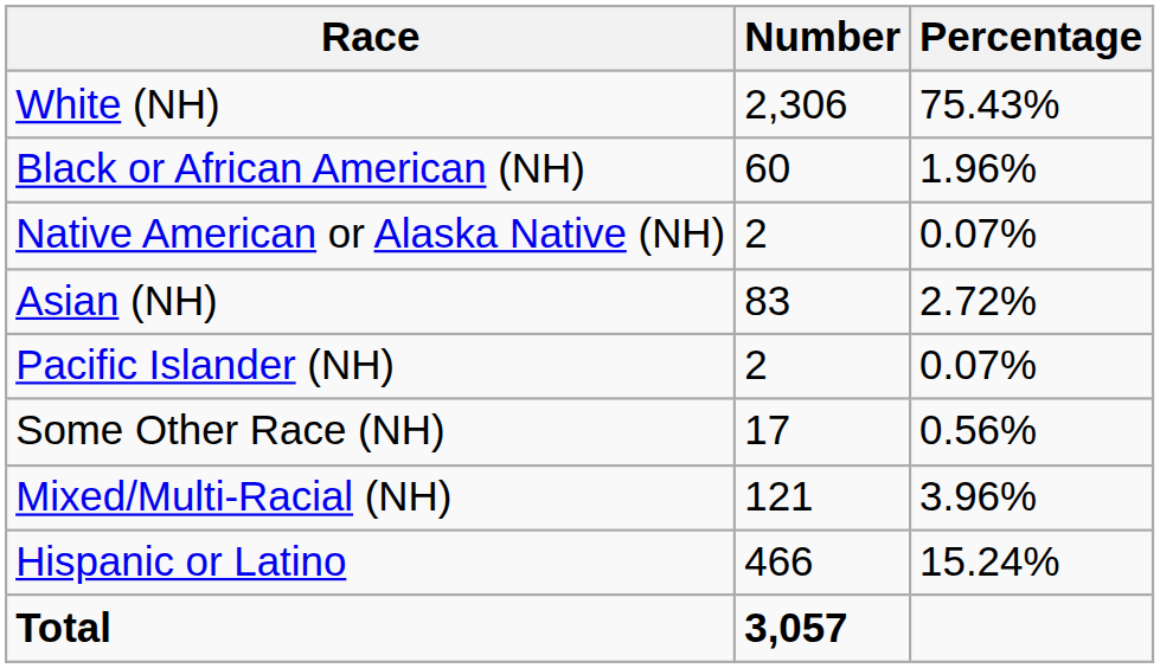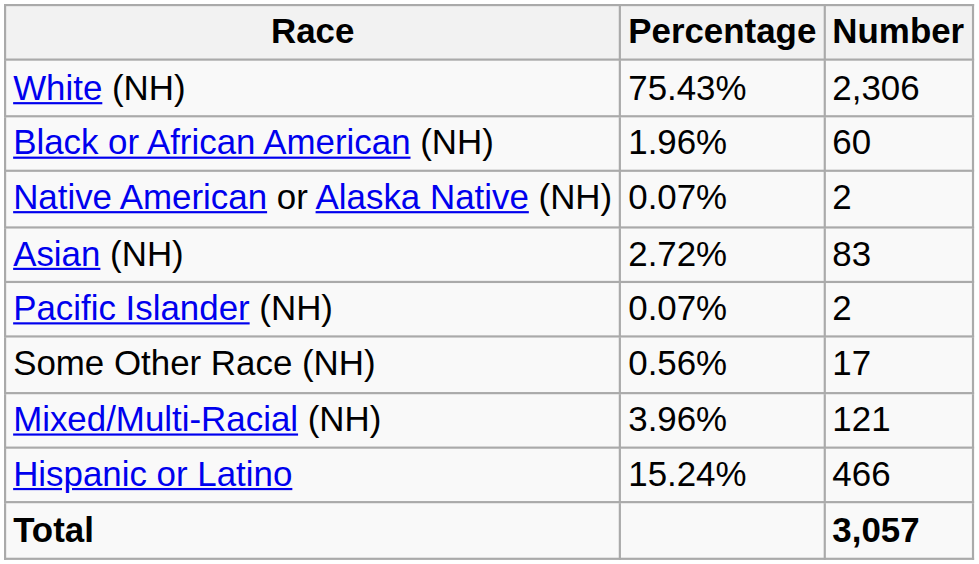columns swapped: Number <-> Percentage
